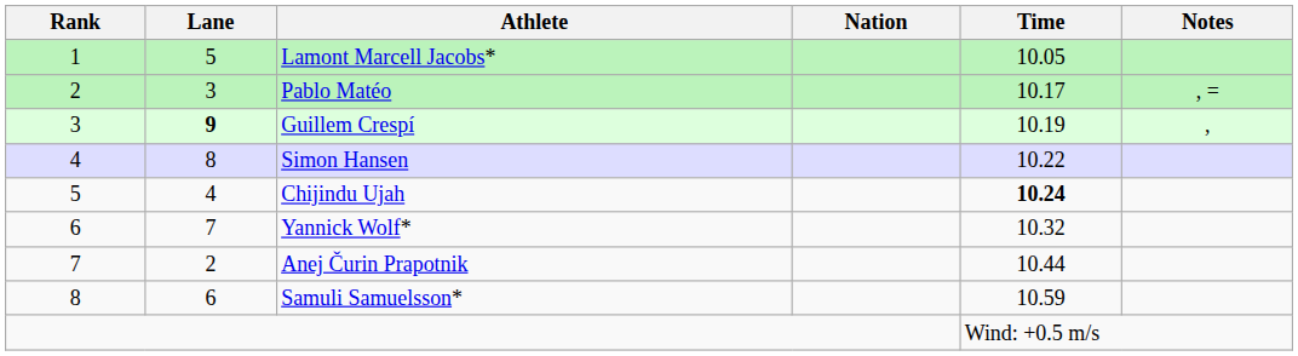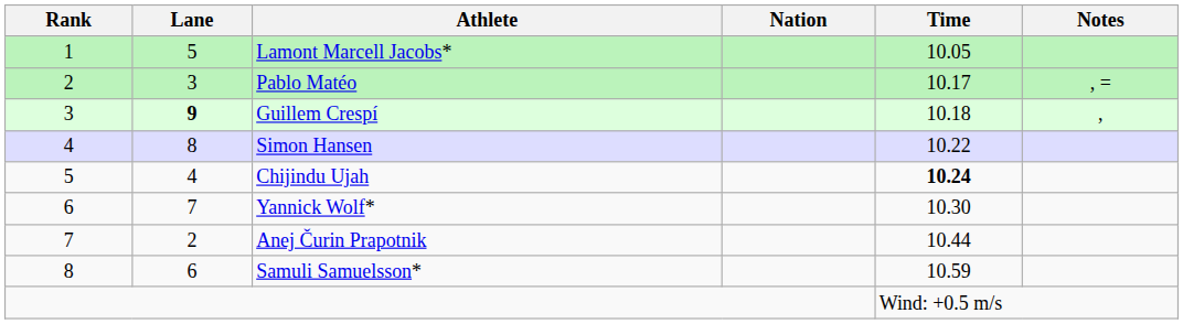Guillem Crespí | Time: 10.19 -> 10.18
Yannick Wolf* | Time: 10.32 -> 10.30
